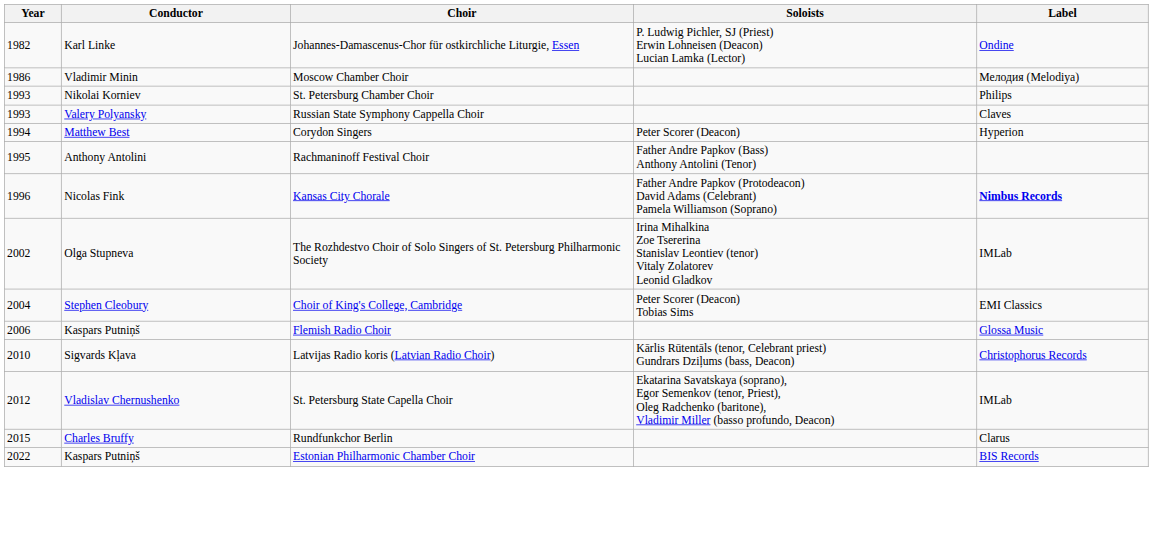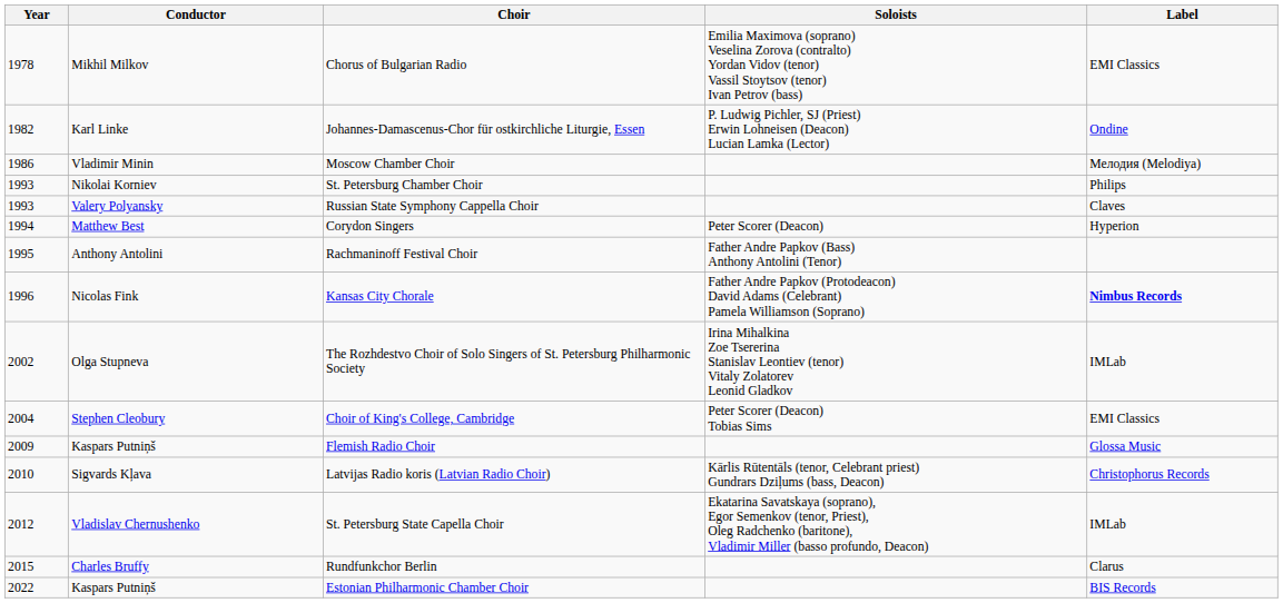+ row: 1978 | Mikhil Milkov | Chorus of Bulgarian Radio | Emilia Maximova (soprano) Veselina Zorova (contralto) Yordan Vidov (tenor) Vassil Stoytsov (tenor) Ivan Petrov (bass) | EMI Classics
Flemish Radio Choir | Year: 2006 -> 2009
